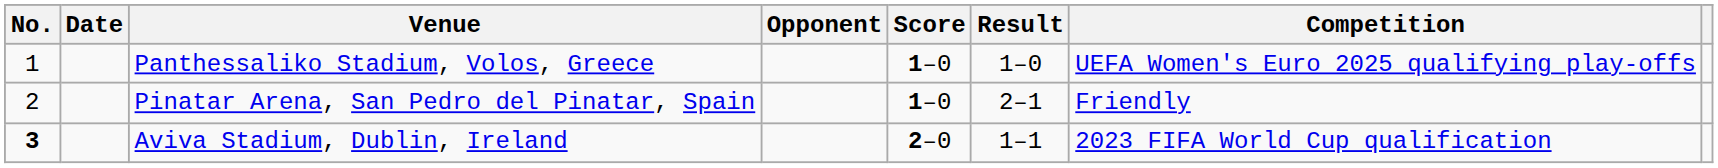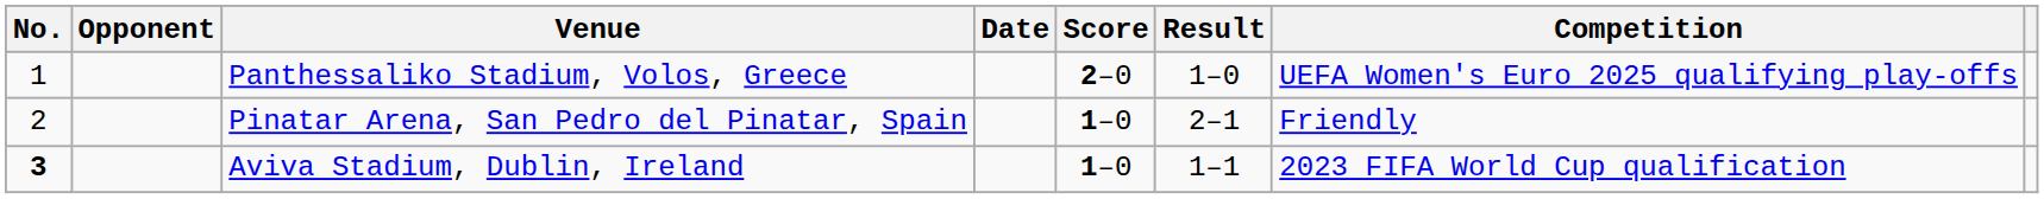columns swapped: Date <-> Opponent
Panthessaliko Stadium, Volos, Greece | Score: 1–0 -> 2–0
Aviva Stadium, Dublin, Ireland | Score: 2–0 -> 1–0
